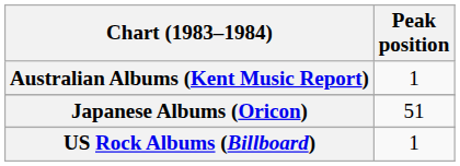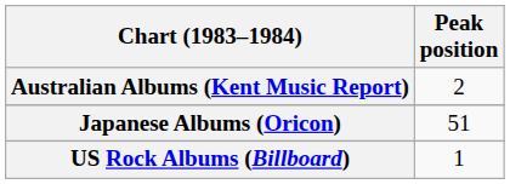Australian Albums (Kent Music Report) | Peak position: 1 -> 2
